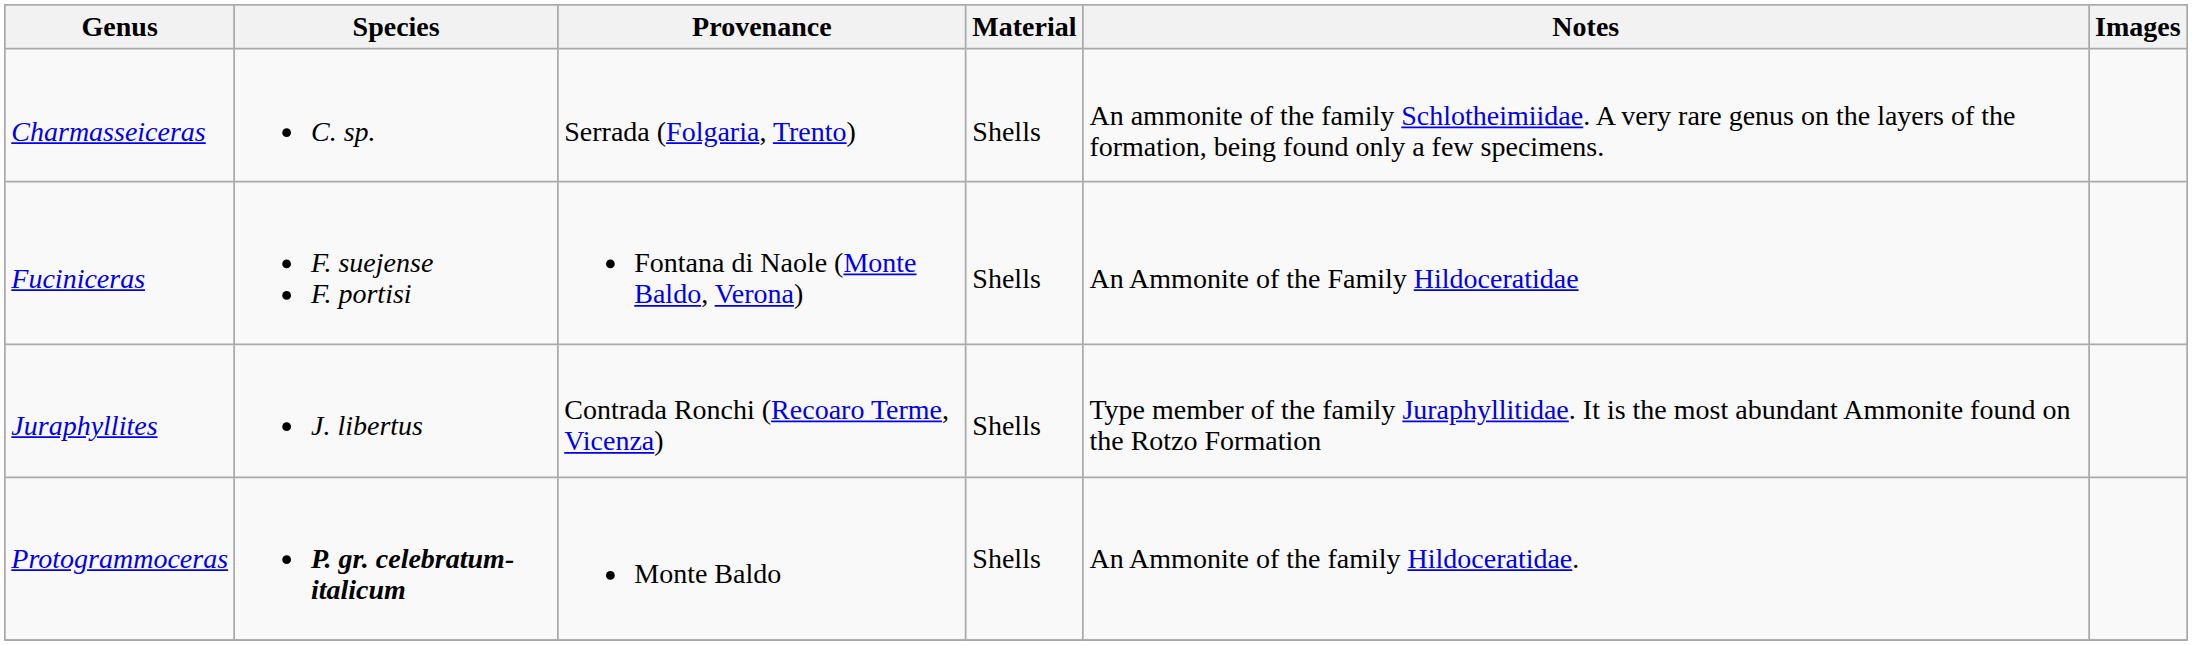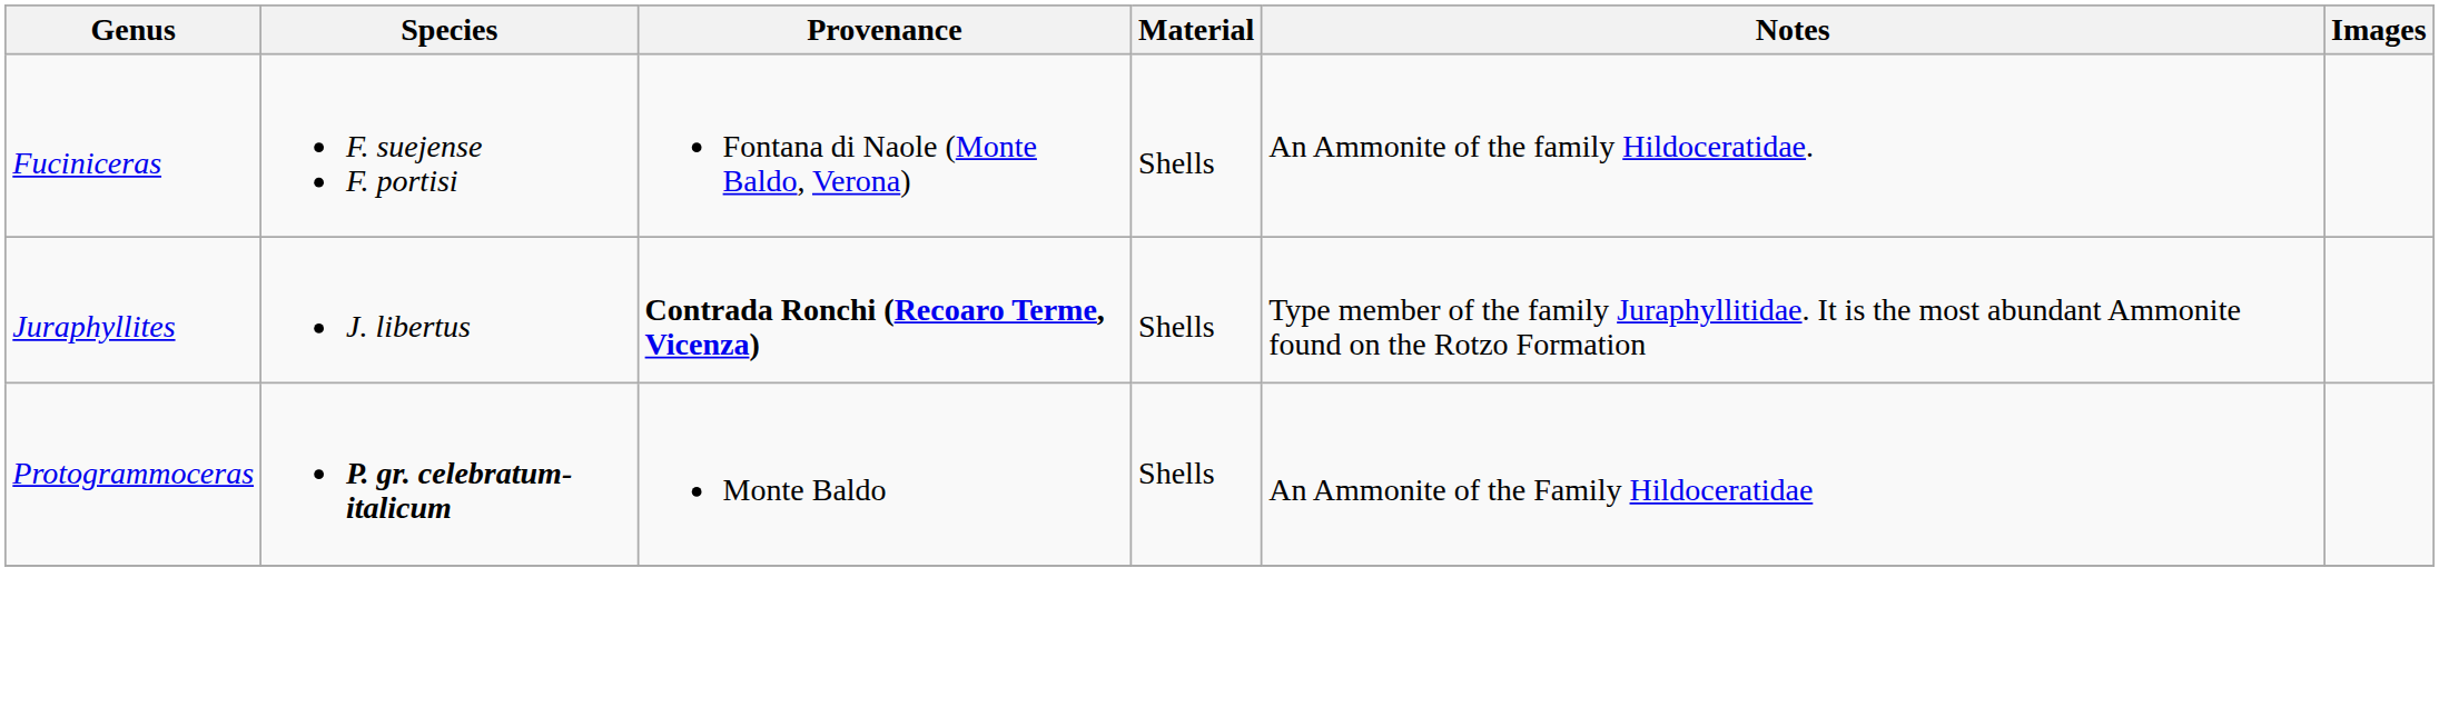- row: Charmasseiceras | C. sp. | Serrada (Folgaria, Trento) | Shells | An ammonite of the family Schlotheimiidae. A very rare genus on the layers of the formation, being found only a few specimens.
Fuciniceras | Notes: An Ammonite of the Family Hildoceratidae -> An Ammonite of the family Hildoceratidae.
Juraphyllites | Provenance: normal -> bold
Protogrammoceras | Notes: An Ammonite of the family Hildoceratidae. -> An Ammonite of the Family Hildoceratidae
